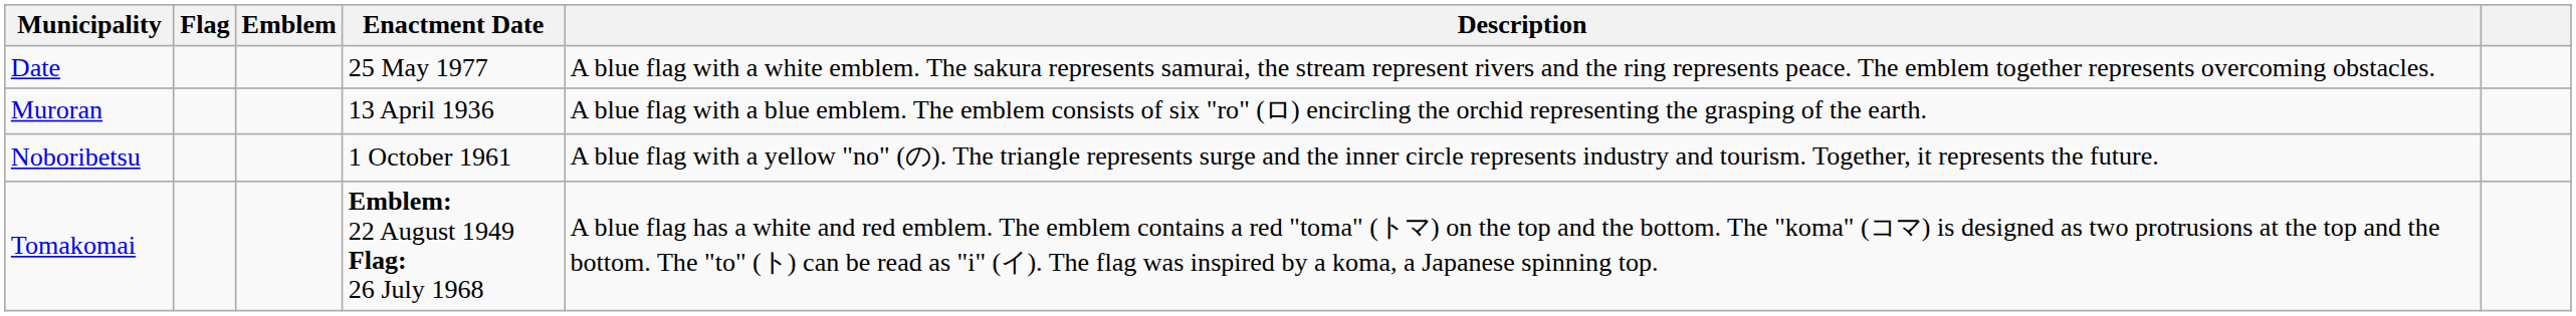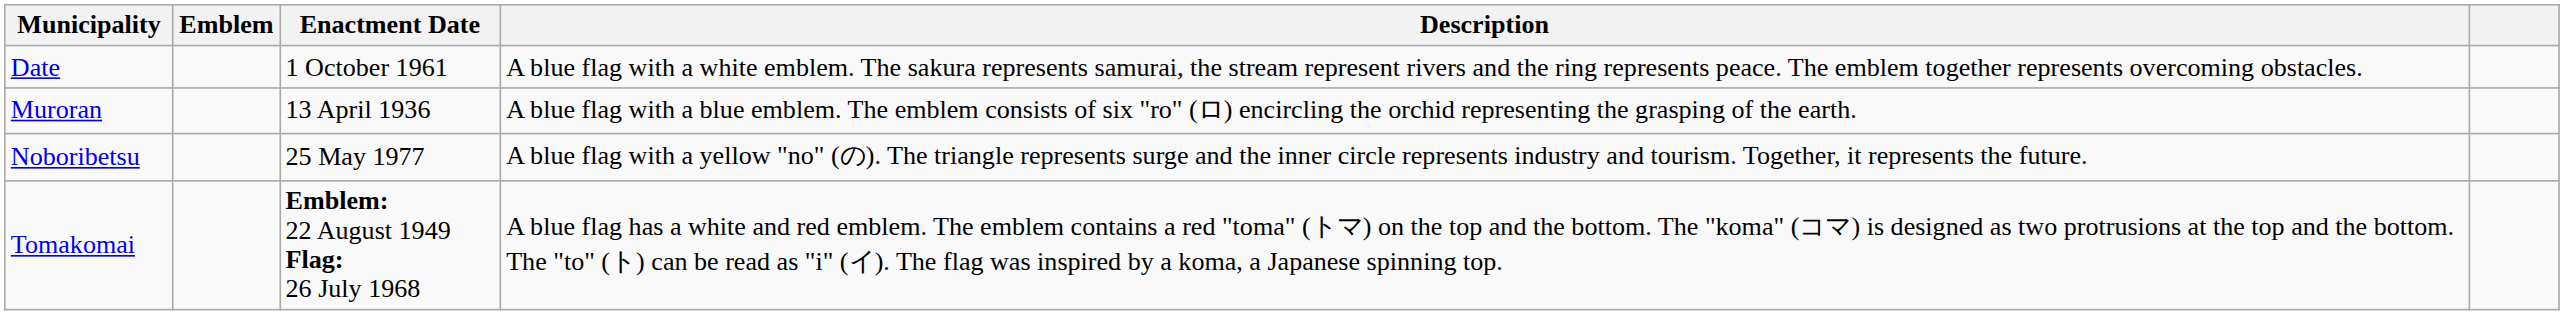- column: Flag
Date | Enactment Date: 25 May 1977 -> 1 October 1961
Noboribetsu | Enactment Date: 1 October 1961 -> 25 May 1977
